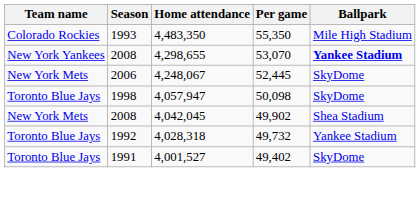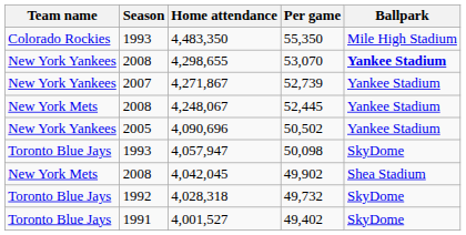+ row: New York Yankees | 2007 | 4,271,867 | 52,739 | Yankee Stadium
4,248,067 | Season: 2006 -> 2008
4,248,067 | Ballpark: SkyDome -> Yankee Stadium
+ row: New York Yankees | 2005 | 4,090,696 | 50,502 | Yankee Stadium
4,057,947 | Season: 1998 -> 1993
4,028,318 | Ballpark: Yankee Stadium -> SkyDome
